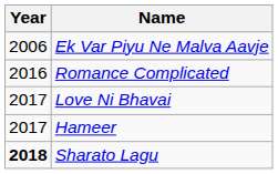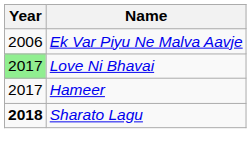- row: 2016 | Romance Complicated
Love Ni Bhavai | Year: no background -> lightgreen background
